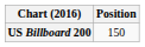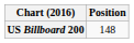US Billboard 200 | Position: 150 -> 148
